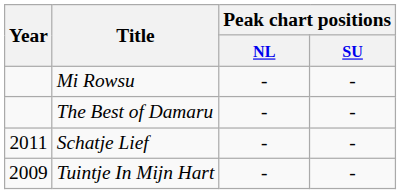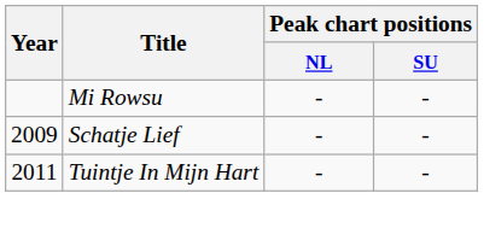- row: The Best of Damaru | - | -
Schatje Lief | Year: 2011 -> 2009
Tuintje In Mijn Hart | Year: 2009 -> 2011
